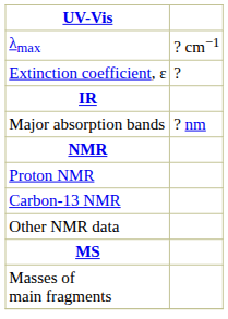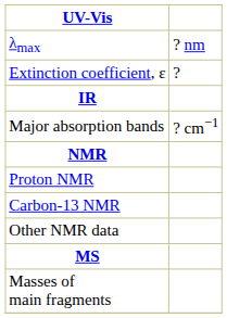λmax | column 2: ? cm−1 -> ? nm
Major absorption bands | column 2: ? nm -> ? cm−1
